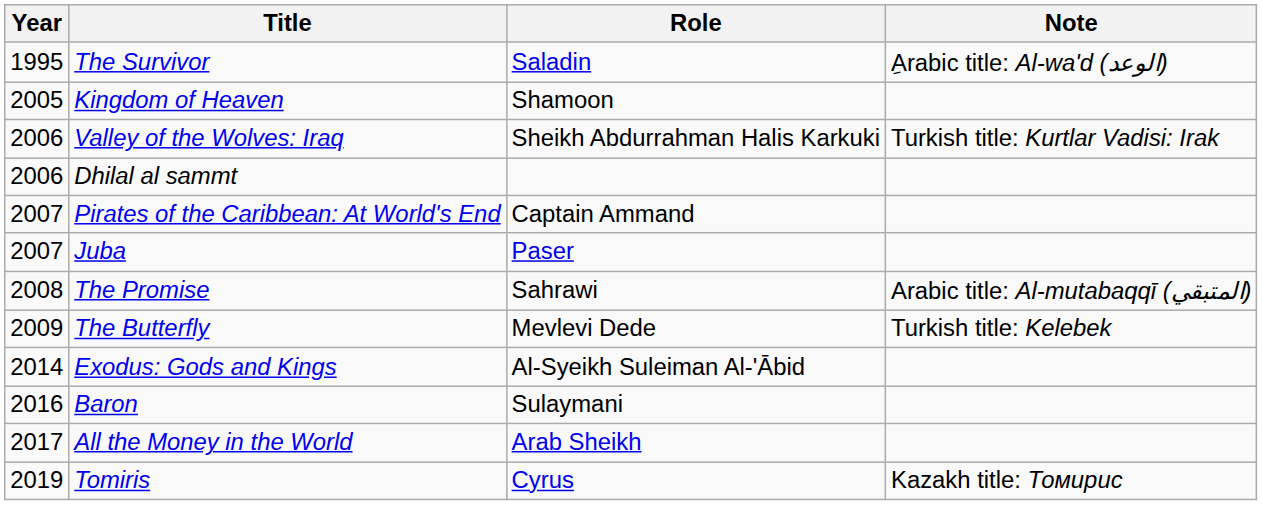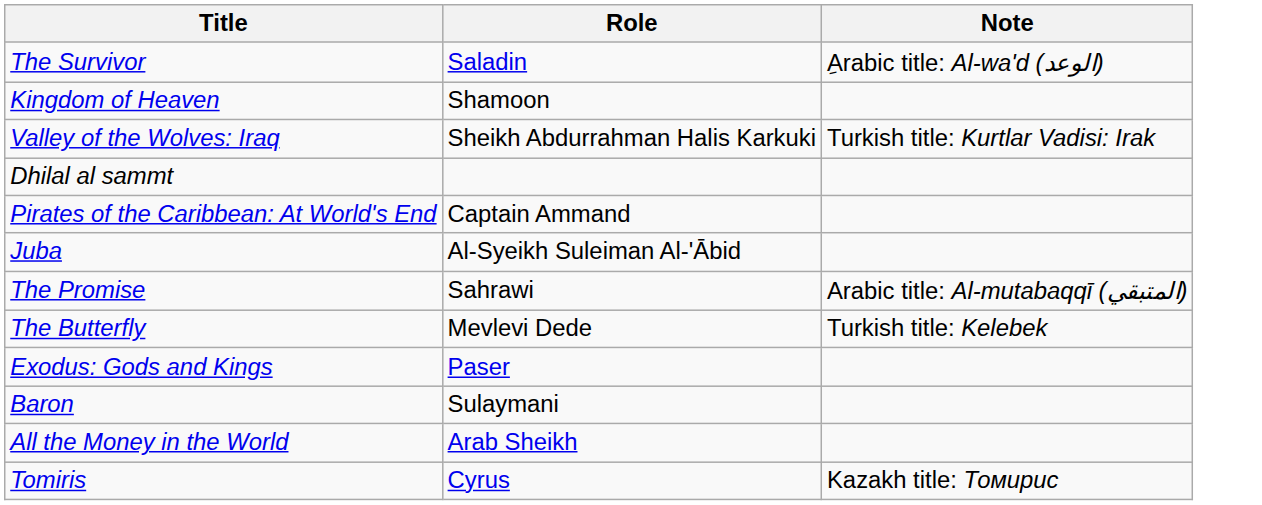- column: Year | 1995 | 2005 | 2006 | 2006 | 2007 | 2007 | 2008 | 2009 | 2014 | 2016 | 2017 | 2019
Juba | Role: Paser -> Al-Syeikh Suleiman Al-'Ābid
Exodus: Gods and Kings | Role: Al-Syeikh Suleiman Al-'Ābid -> Paser
